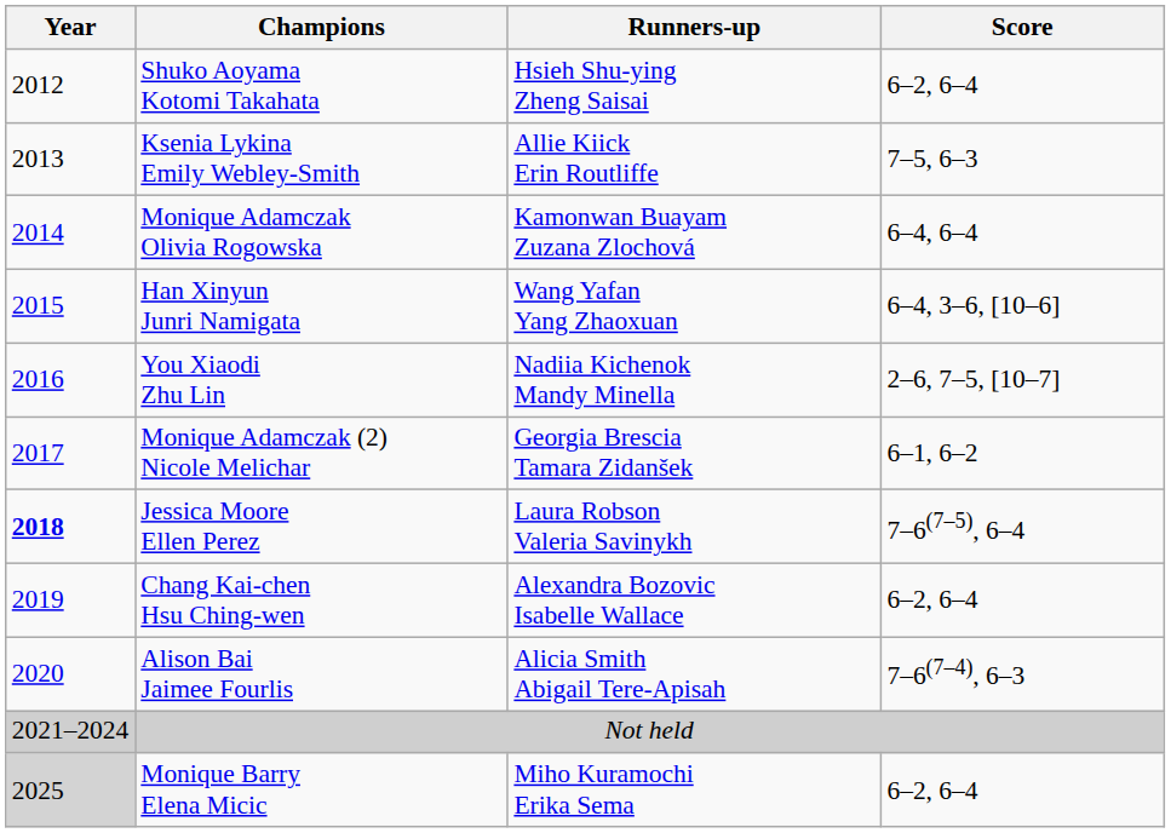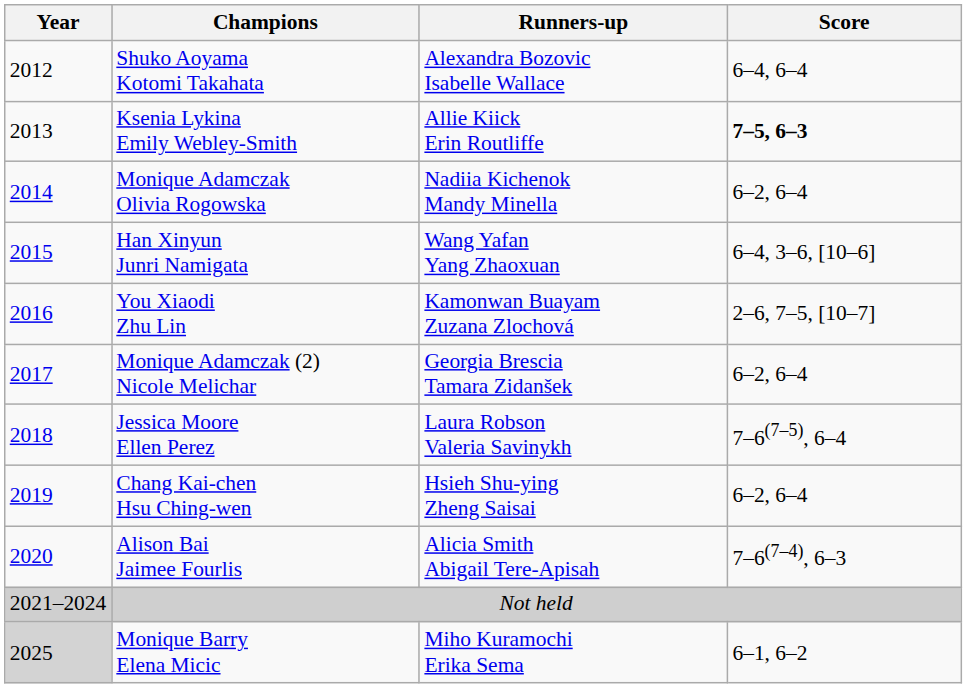Shuko Aoyama Kotomi Takahata | Runners-up: Hsieh Shu-ying Zheng Saisai -> Alexandra Bozovic Isabelle Wallace
Shuko Aoyama Kotomi Takahata | Score: 6–2, 6–4 -> 6–4, 6–4
Ksenia Lykina Emily Webley-Smith | Score: normal -> bold
Monique Adamczak Olivia Rogowska | Runners-up: Kamonwan Buayam Zuzana Zlochová -> Nadiia Kichenok Mandy Minella
Monique Adamczak Olivia Rogowska | Score: 6–4, 6–4 -> 6–2, 6–4
You Xiaodi Zhu Lin | Runners-up: Nadiia Kichenok Mandy Minella -> Kamonwan Buayam Zuzana Zlochová
Monique Adamczak (2) Nicole Melichar | Score: 6–1, 6–2 -> 6–2, 6–4
Jessica Moore Ellen Perez | Year: bold -> normal
Chang Kai-chen Hsu Ching-wen | Runners-up: Alexandra Bozovic Isabelle Wallace -> Hsieh Shu-ying Zheng Saisai
Monique Barry Elena Micic | Score: 6–2, 6–4 -> 6–1, 6–2
